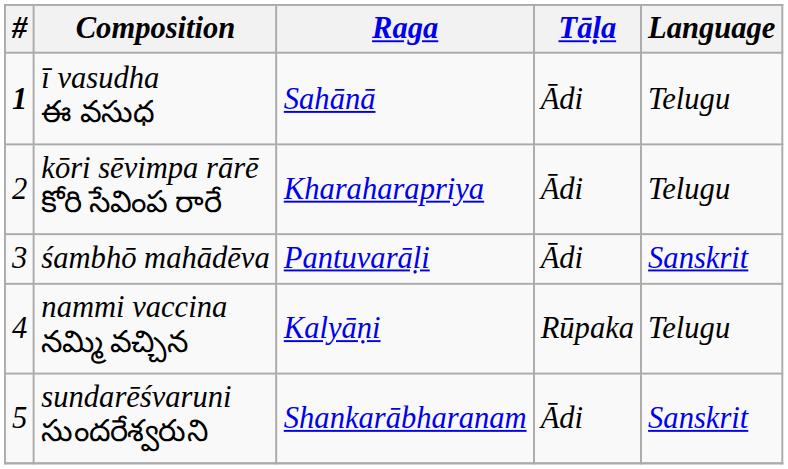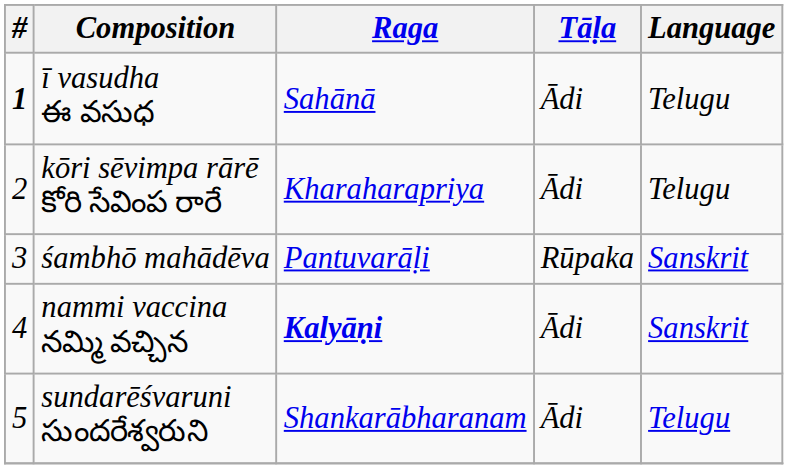śambhō mahādēva | Tāḷa: Ādi -> Rūpaka
nammi vaccina నమ్మి వచ్చిన | Raga: normal -> bold
nammi vaccina నమ్మి వచ్చిన | Tāḷa: Rūpaka -> Ādi
nammi vaccina నమ్మి వచ్చిన | Language: Telugu -> Sanskrit
sundarēśvaruni సుందరేశ్వరుని | Language: Sanskrit -> Telugu
